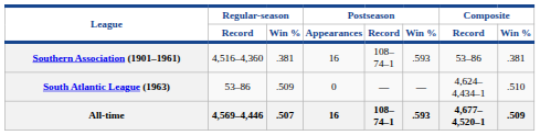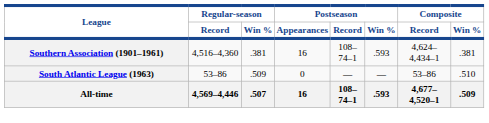Southern Association (1901–1961) | Composite / Record: 53–86 -> 4,624–4,434–1
South Atlantic League (1963) | Composite / Record: 4,624–4,434–1 -> 53–86
